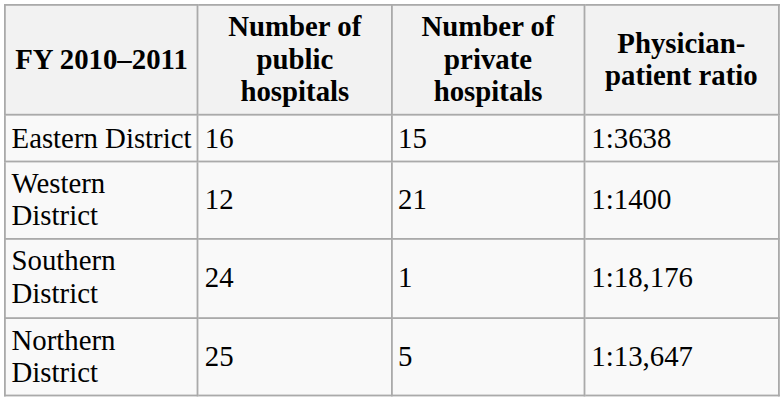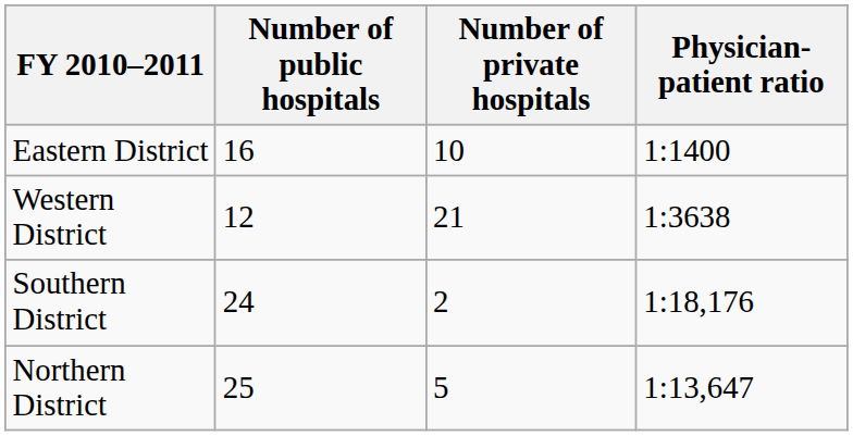Eastern District | Number of private hospitals: 15 -> 10
Eastern District | Physician-patient ratio: 1:3638 -> 1:1400
Western District | Physician-patient ratio: 1:1400 -> 1:3638
Southern District | Number of private hospitals: 1 -> 2
